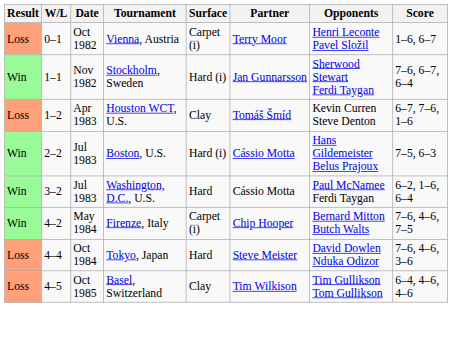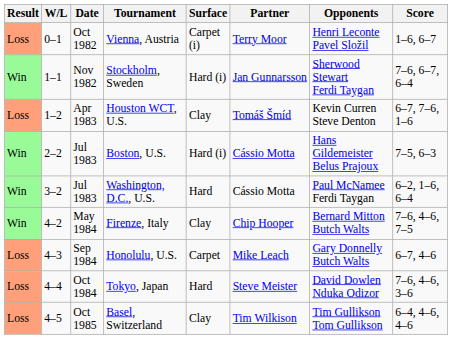Firenze, Italy | Surface: Carpet (i) -> Clay
+ row: Loss | 4–3 | Sep 1984 | Honolulu, U.S. | Carpet | Mike Leach | Gary Donnelly Butch Walts | 6–7, 4–6
